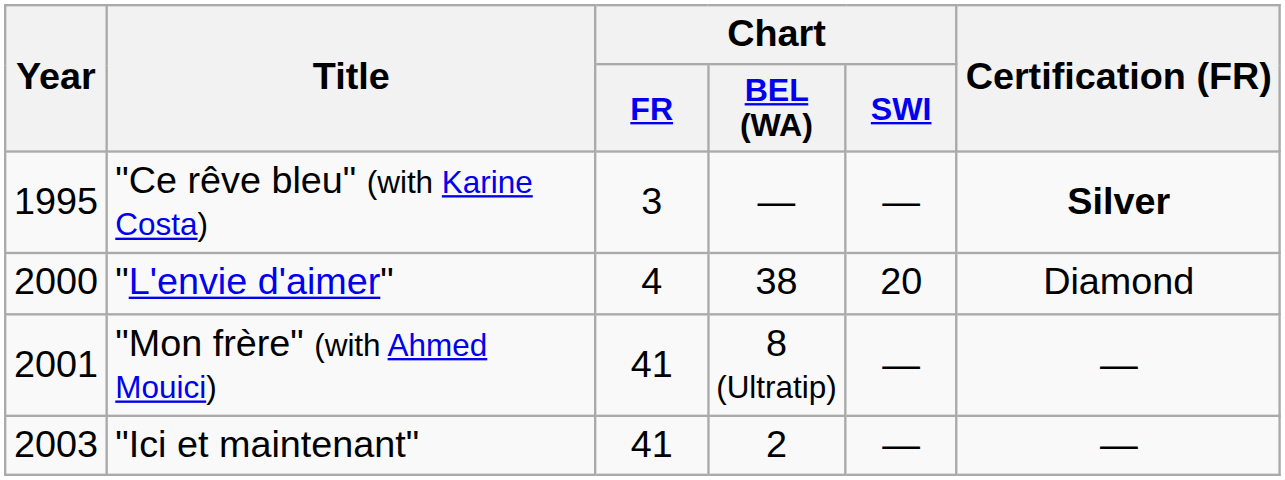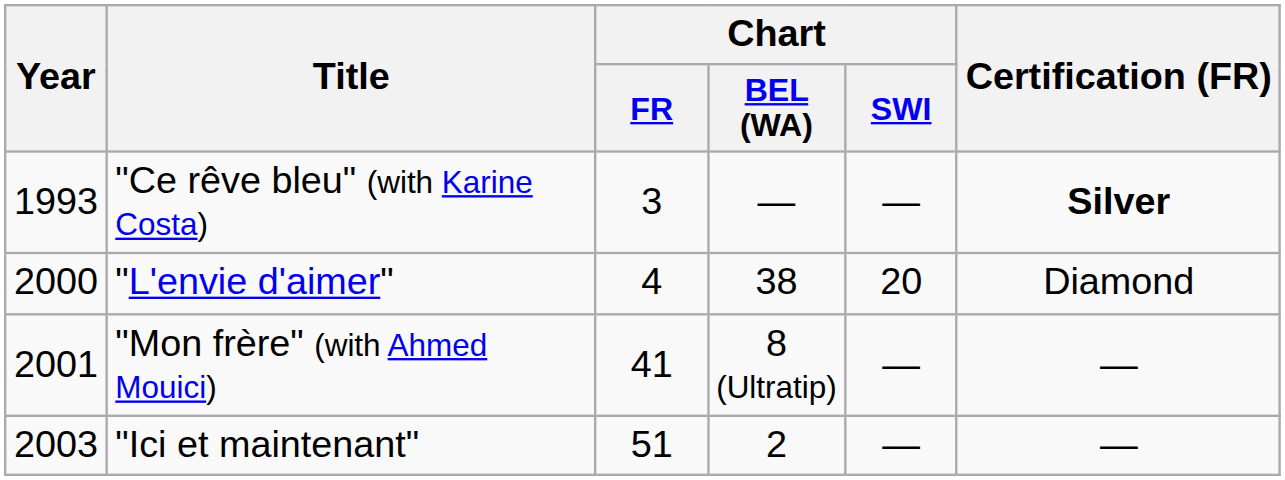"Ce rêve bleu" (with Karine Costa) | Year: 1995 -> 1993
"Ici et maintenant" | Chart / FR: 41 -> 51
